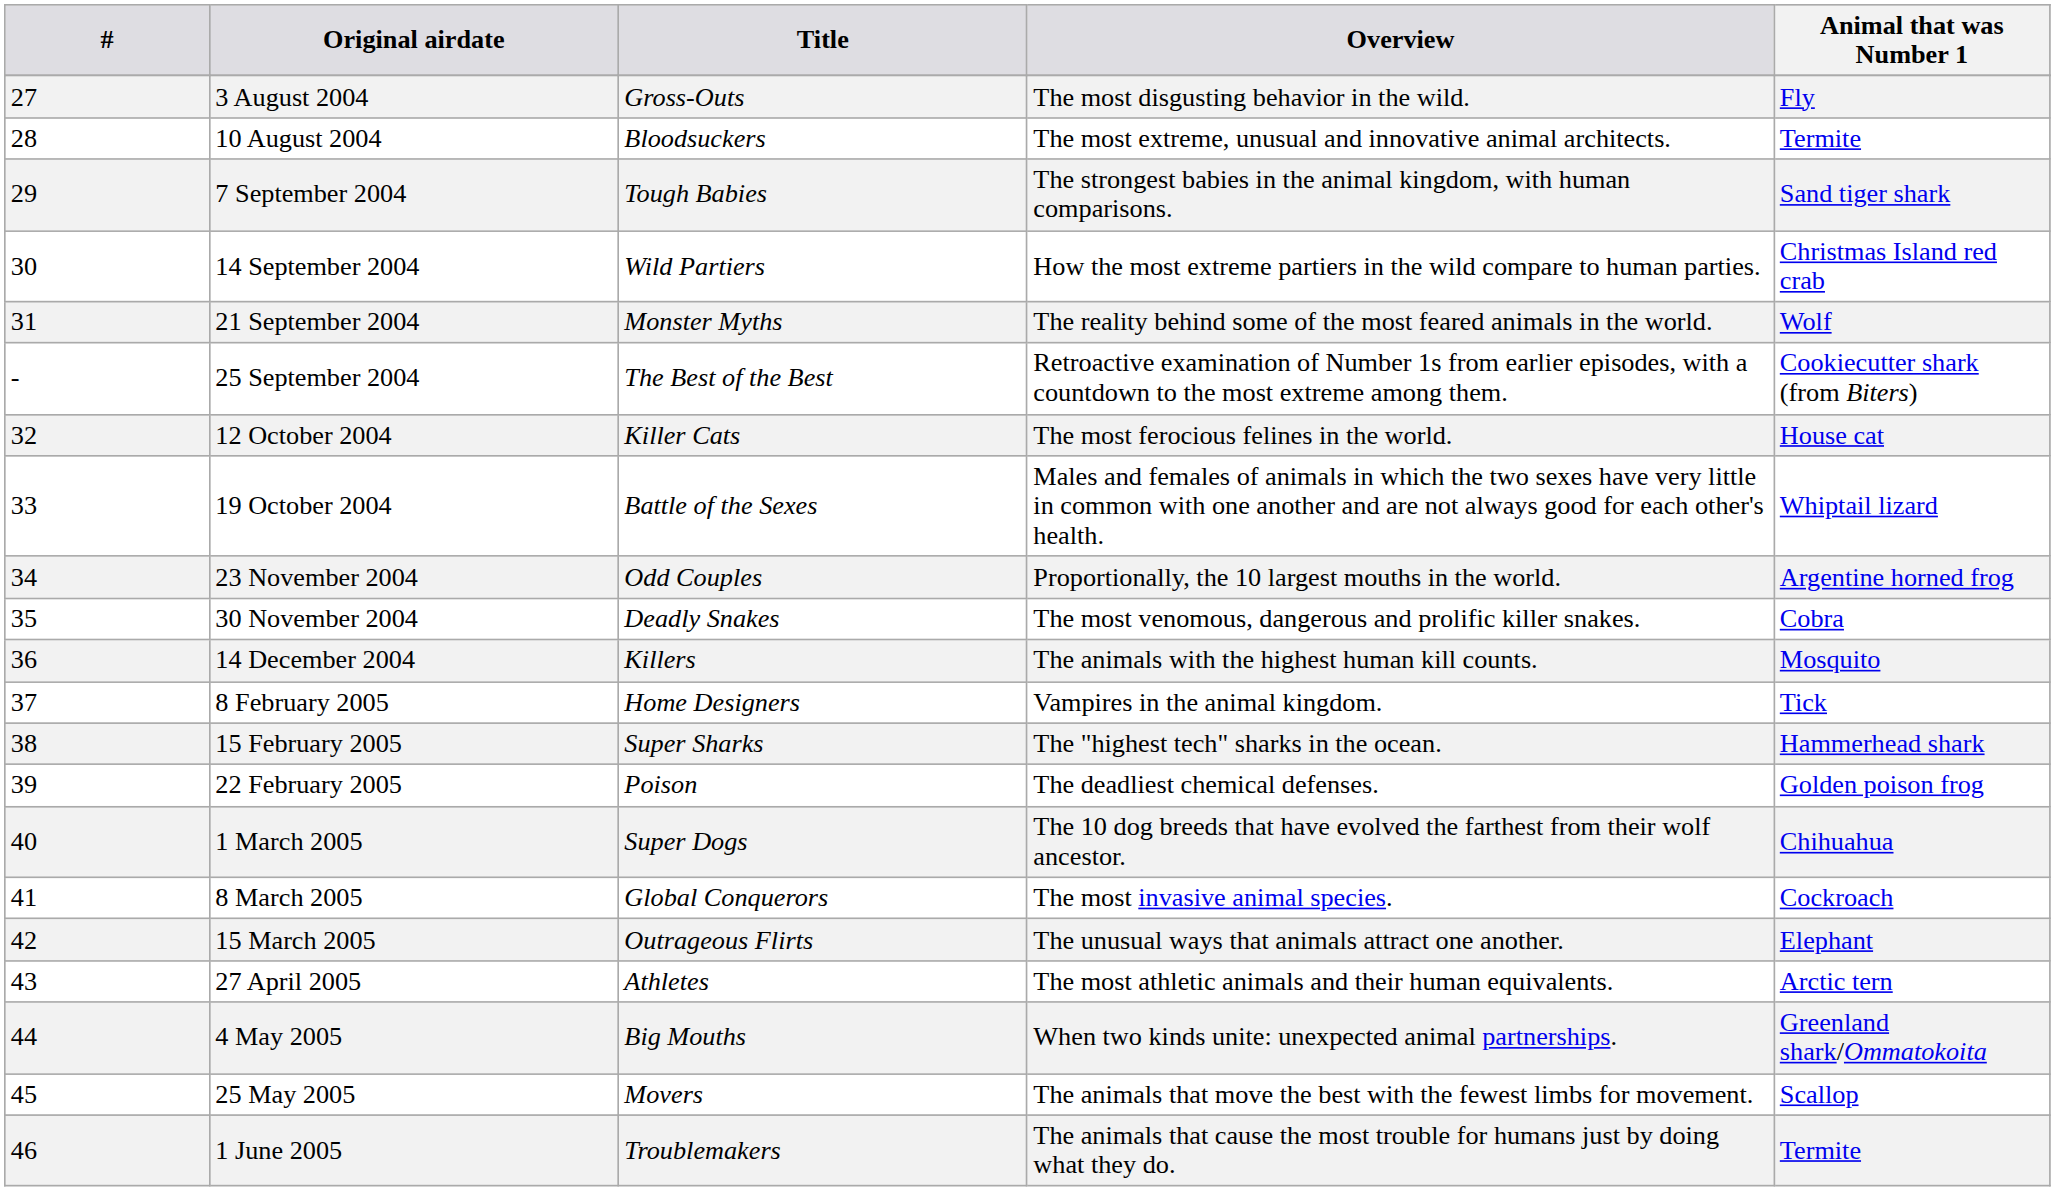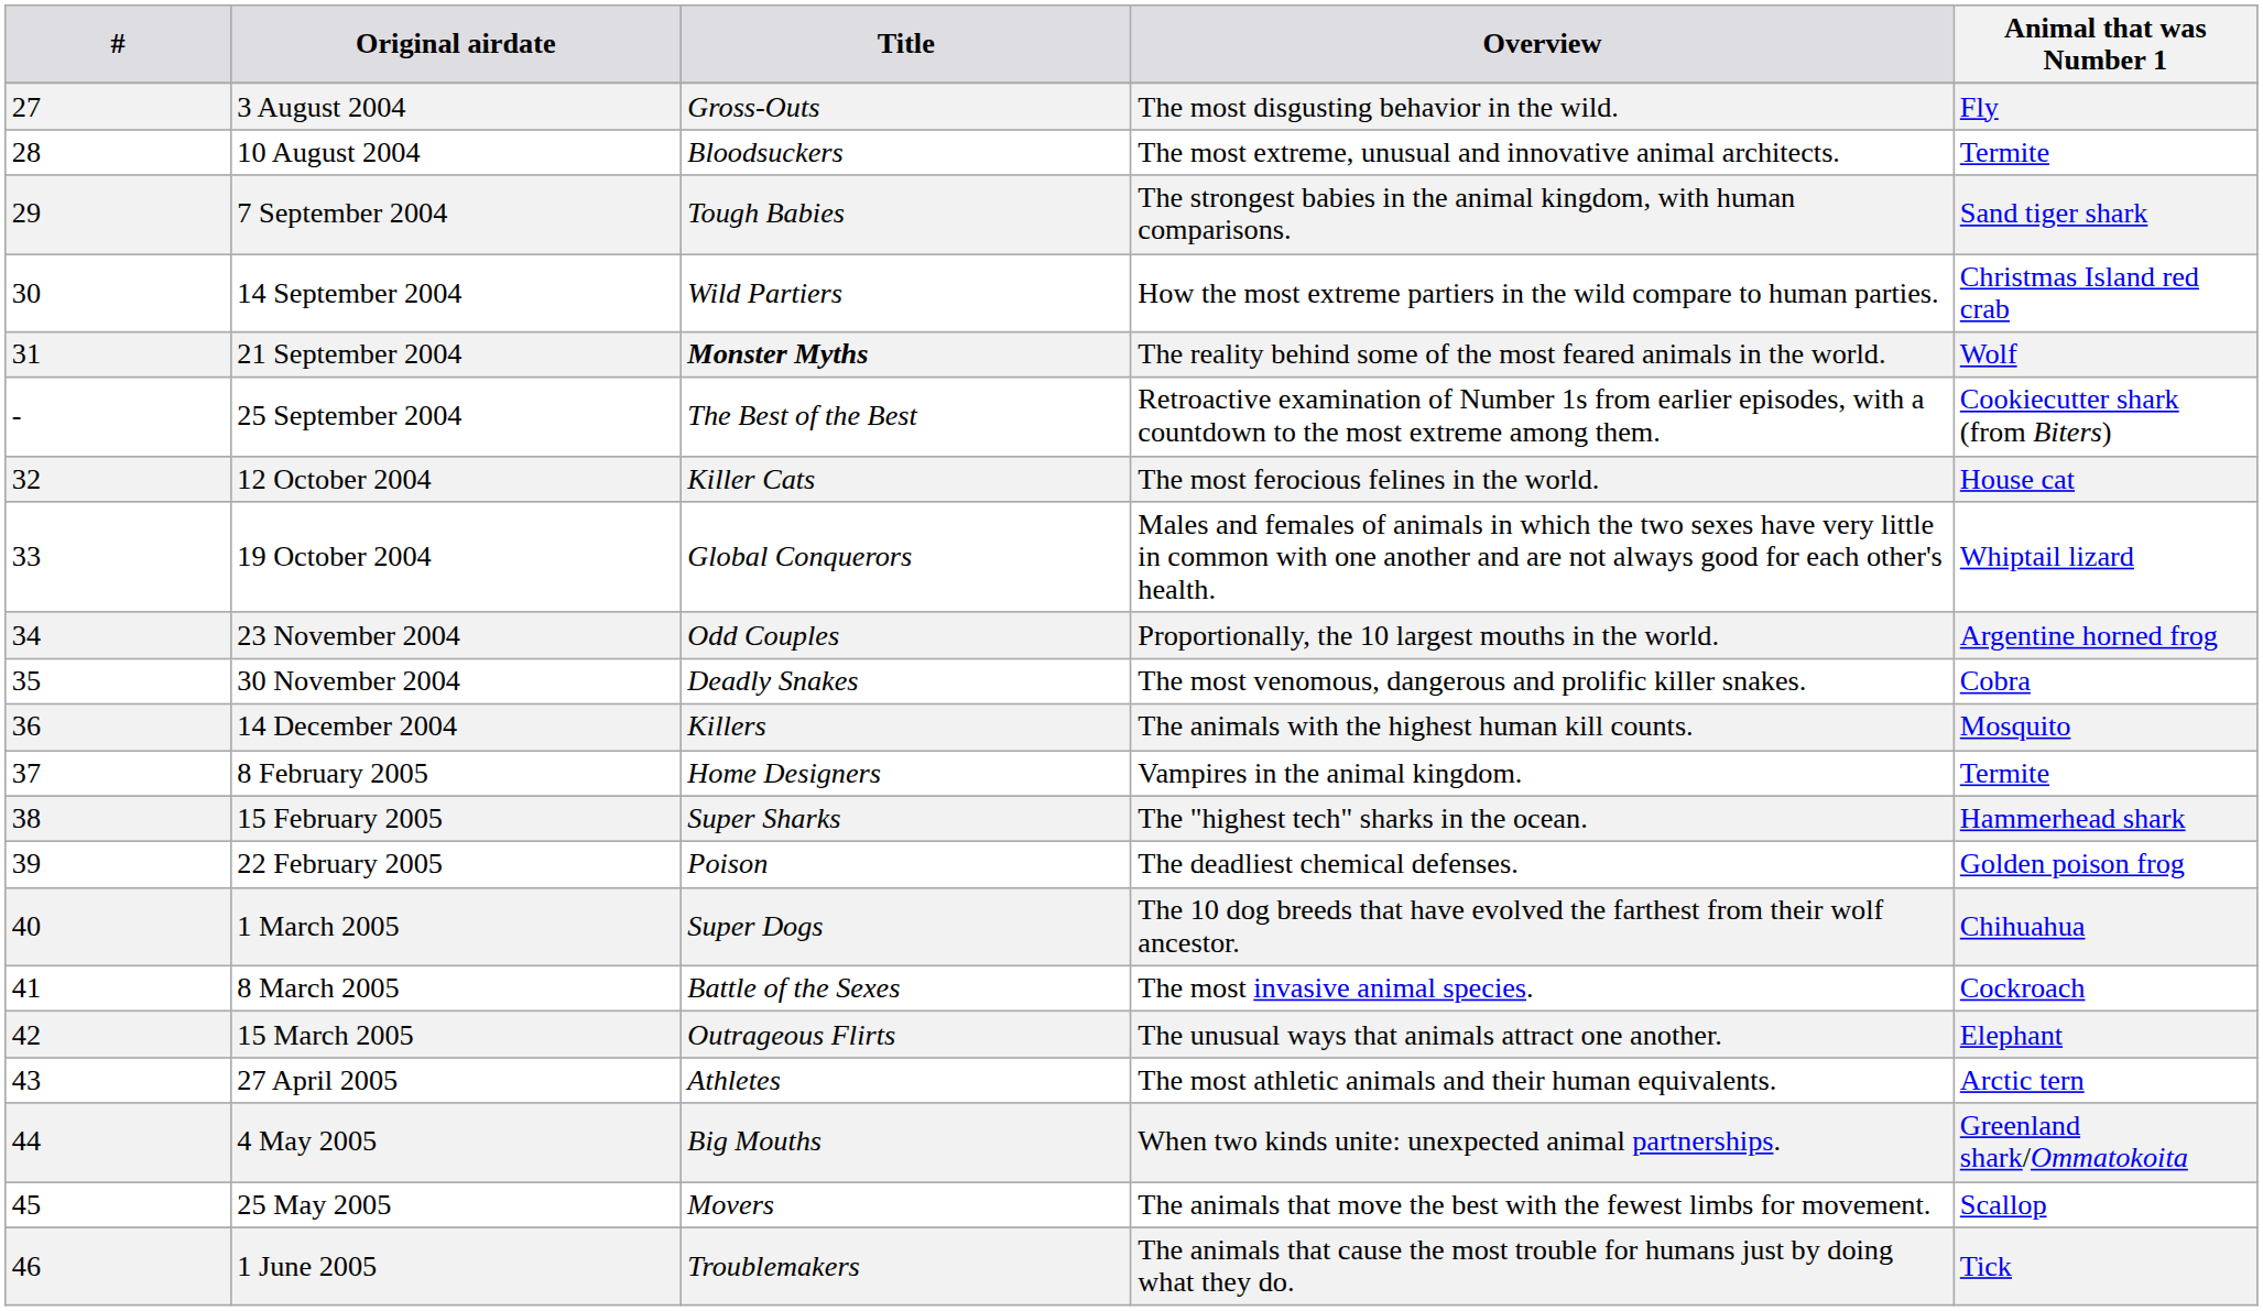21 September 2004 | Title: normal -> bold
19 October 2004 | Title: Battle of the Sexes -> Global Conquerors
8 February 2005 | Animal that was Number 1: Tick -> Termite
8 March 2005 | Title: Global Conquerors -> Battle of the Sexes
1 June 2005 | Animal that was Number 1: Termite -> Tick
